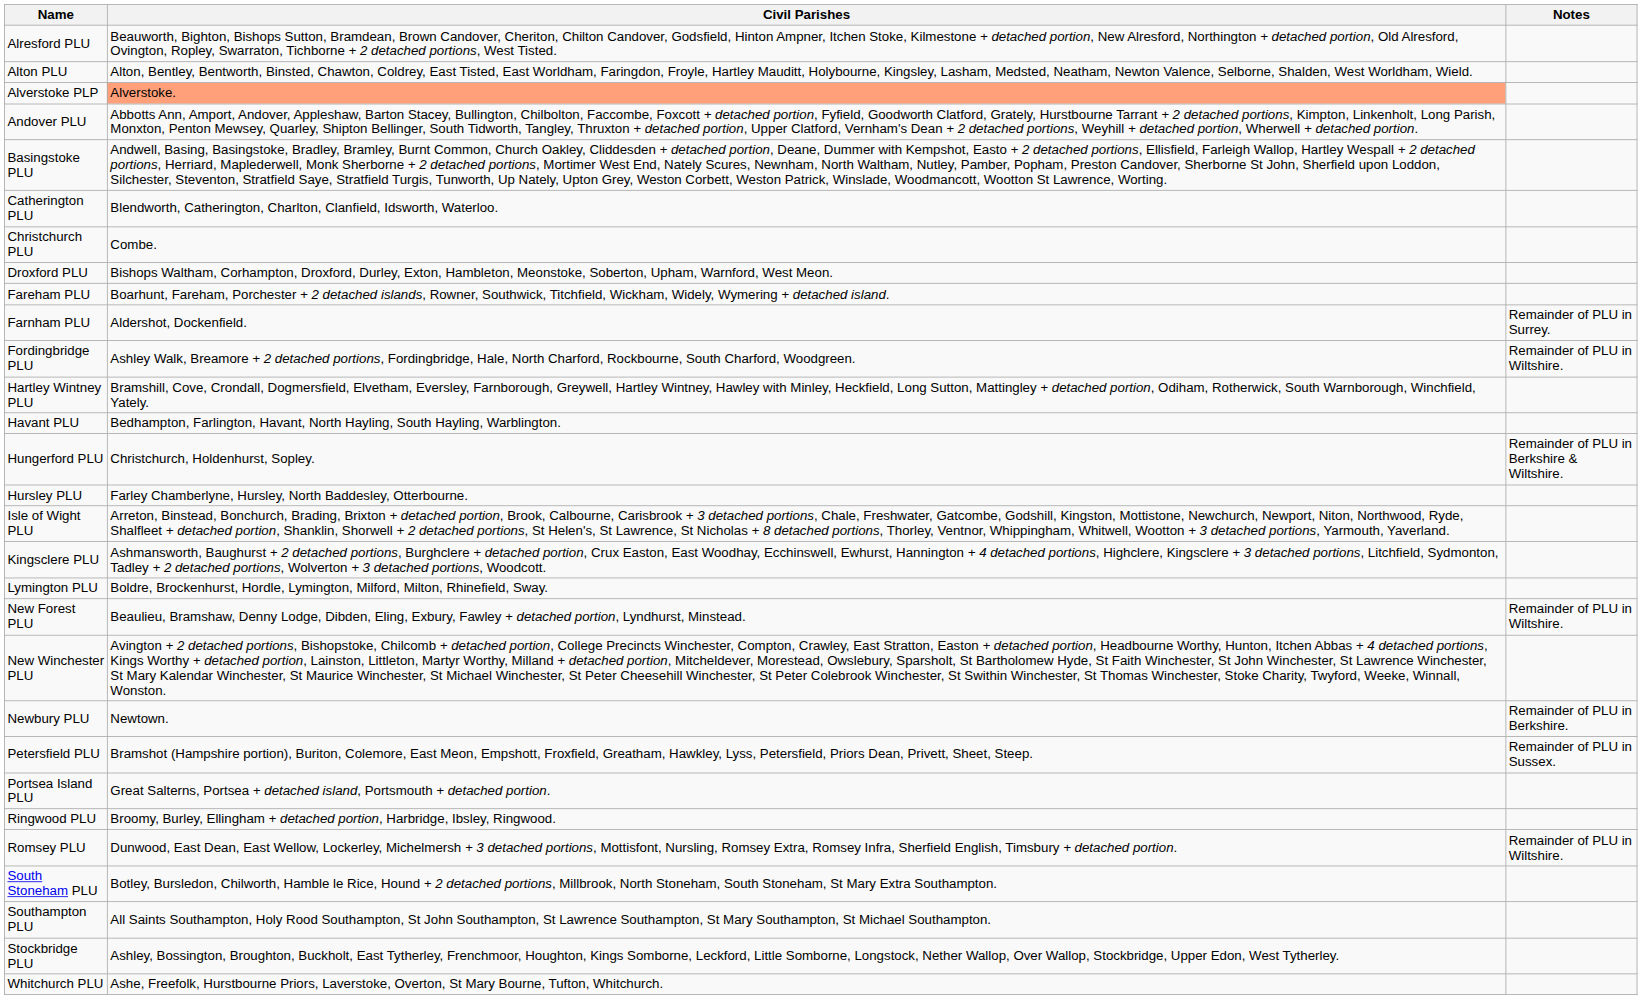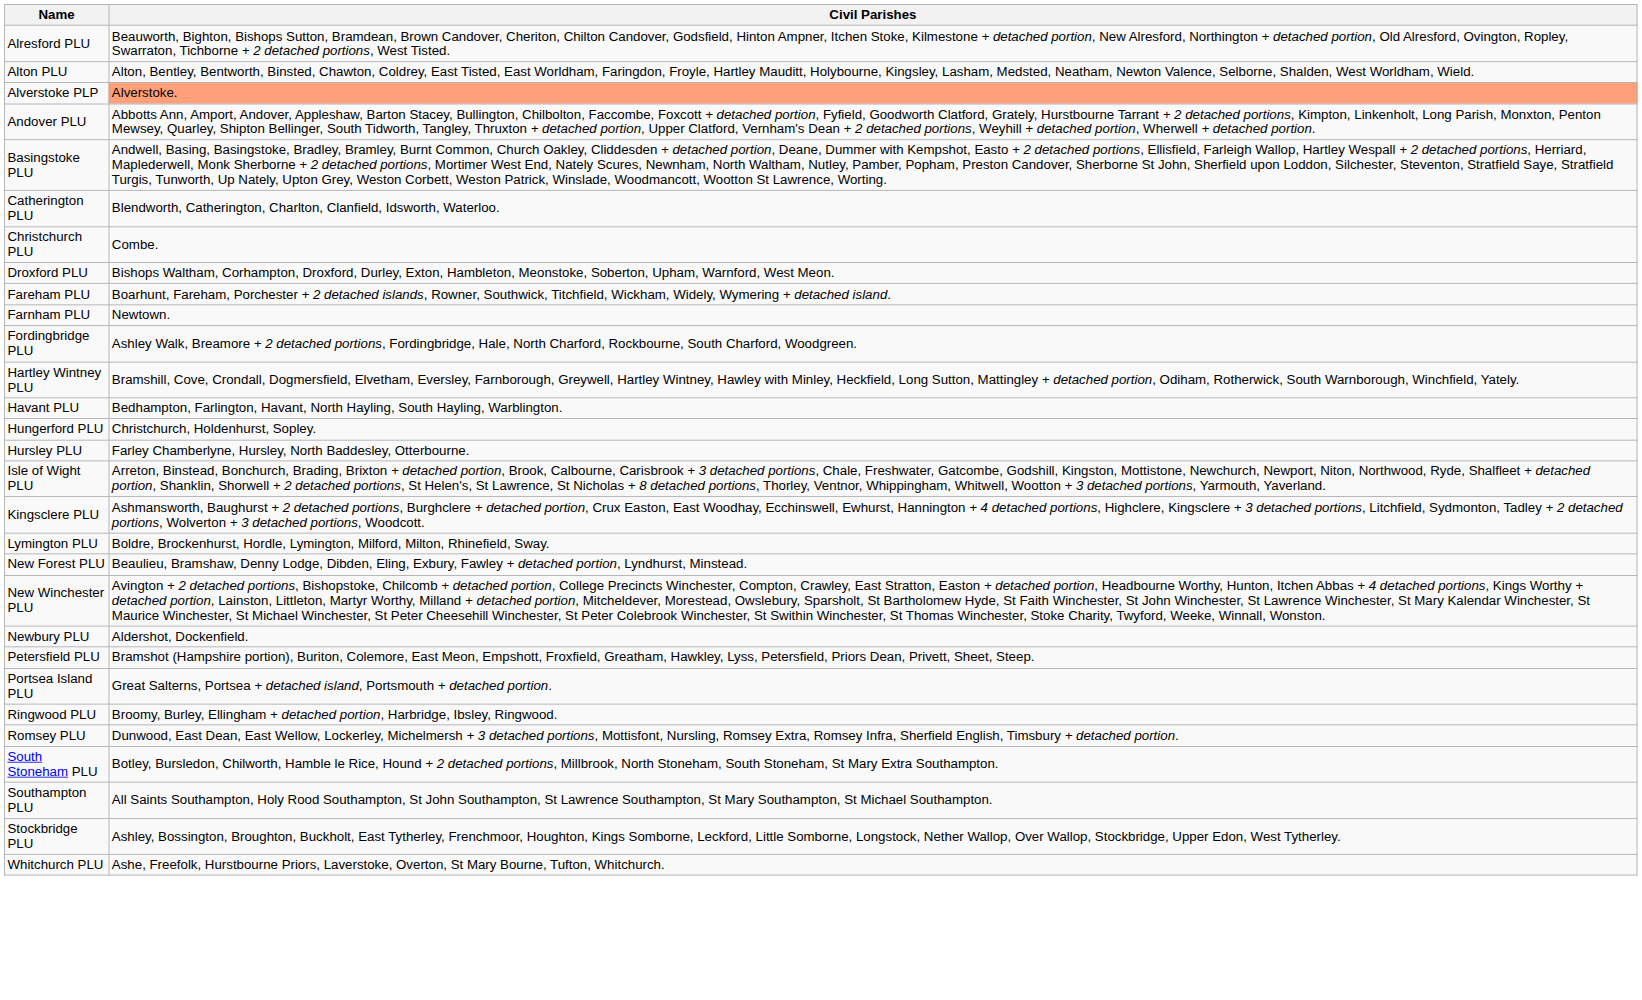- column: Notes | Remainder of PLU in Surrey. | Remainder of PLU in Wiltshire. | Remainder of PLU in Berkshire & Wiltshire. | Remainder of PLU in Wiltshire. | Remainder of PLU in Berkshire. | Remainder of PLU in Sussex. | Remainder of PLU in Wiltshire.
Farnham PLU | Civil Parishes: Aldershot, Dockenfield. -> Newtown.
Newbury PLU | Civil Parishes: Newtown. -> Aldershot, Dockenfield.
